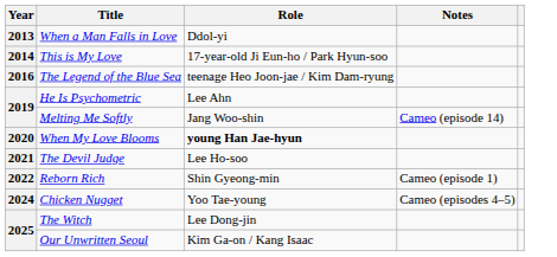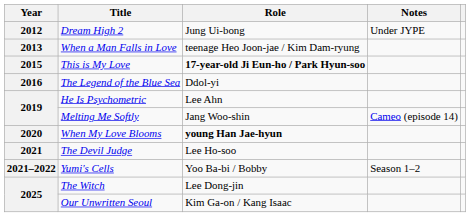+ row: 2012 | Dream High 2 | Jung Ui-bong | Under JYPE
When a Man Falls in Love | Role: Ddol-yi -> teenage Heo Joon-jae / Kim Dam-ryung
This is My Love | Year: 2014 -> 2015
This is My Love | Role: normal -> bold
The Legend of the Blue Sea | Role: teenage Heo Joon-jae / Kim Dam-ryung -> Ddol-yi
+ row: 2021–2022 | Yumi's Cells | Yoo Ba-bi / Bobby | Season 1–2
- row: 2022 | Reborn Rich | Shin Gyeong-min | Cameo (episode 1)
- row: 2024 | Chicken Nugget | Yoo Tae-young | Cameo (episodes 4–5)
